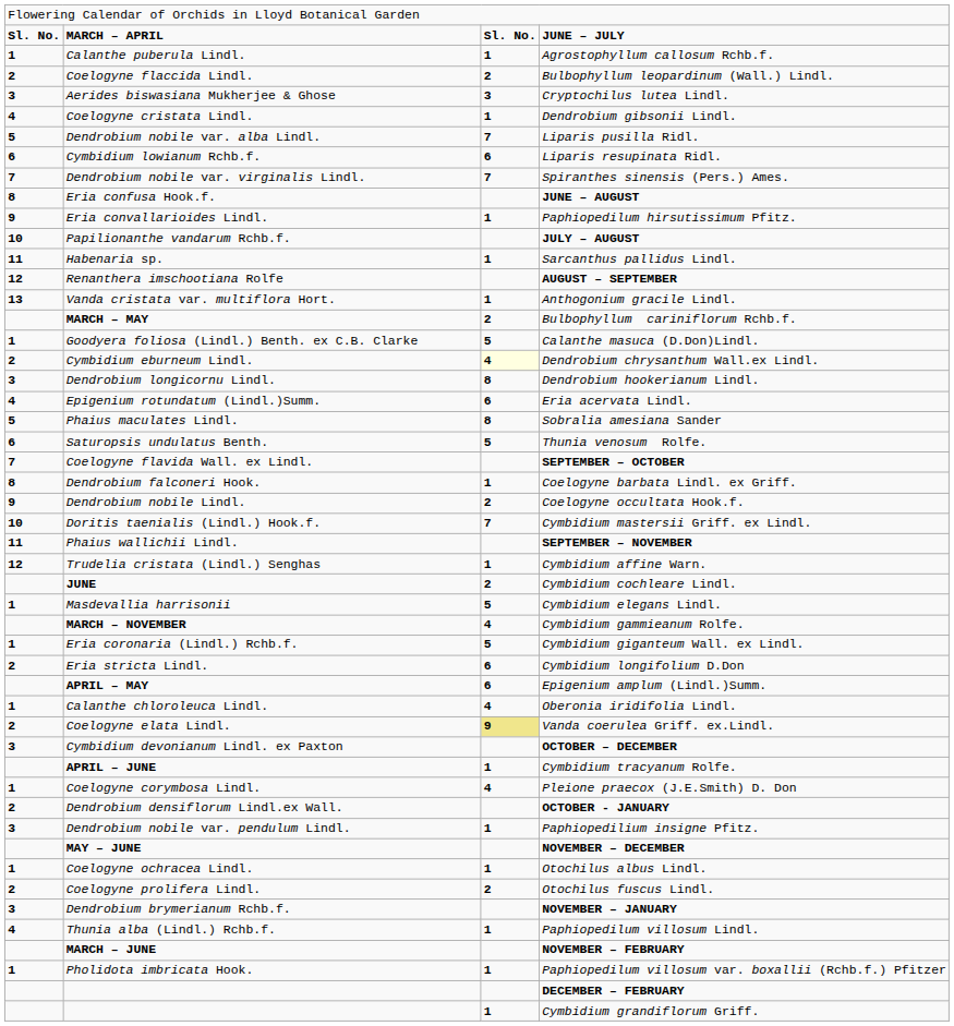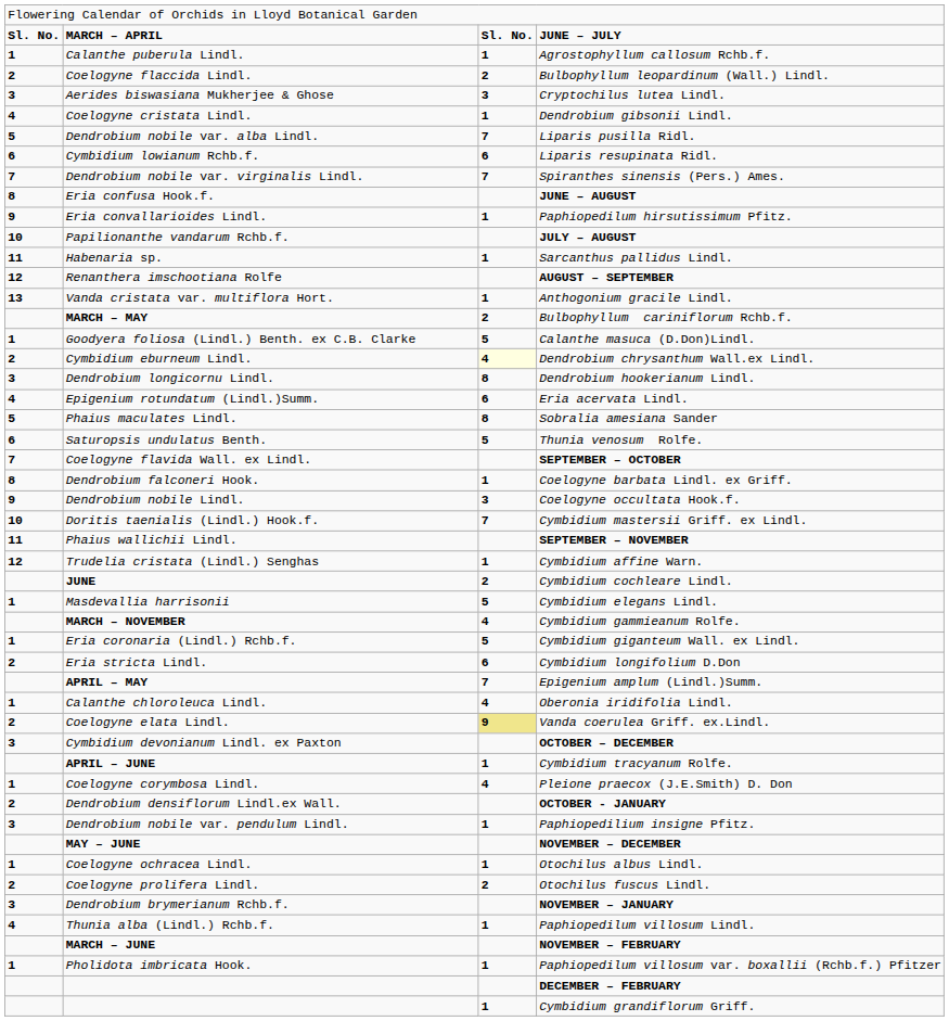Coelogyne occultata Hook.f. | column 3: 2 -> 3
Epigenium amplum (Lindl.)Summ. | column 3: 6 -> 7
